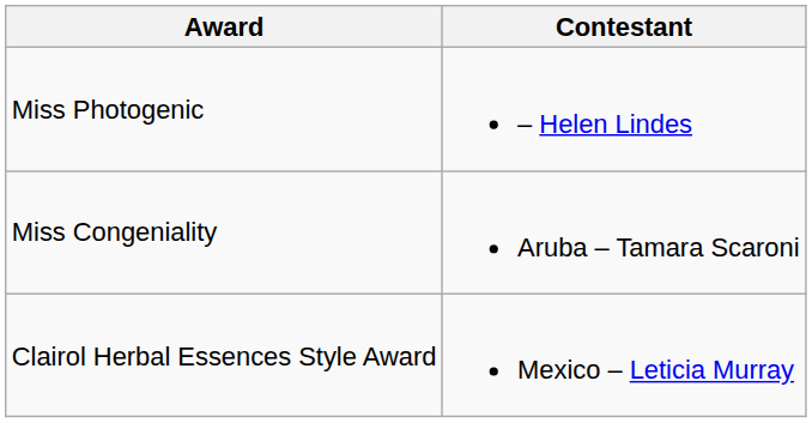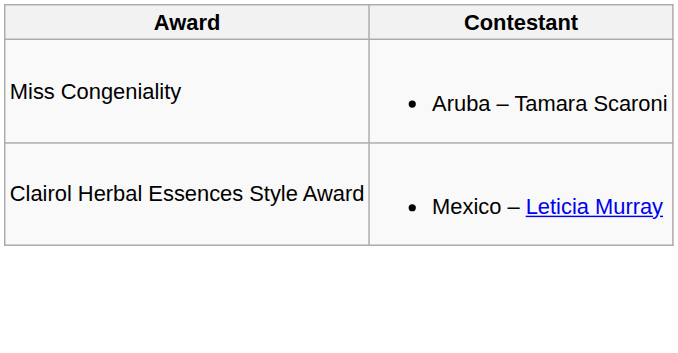- row: Miss Photogenic | – Helen Lindes
